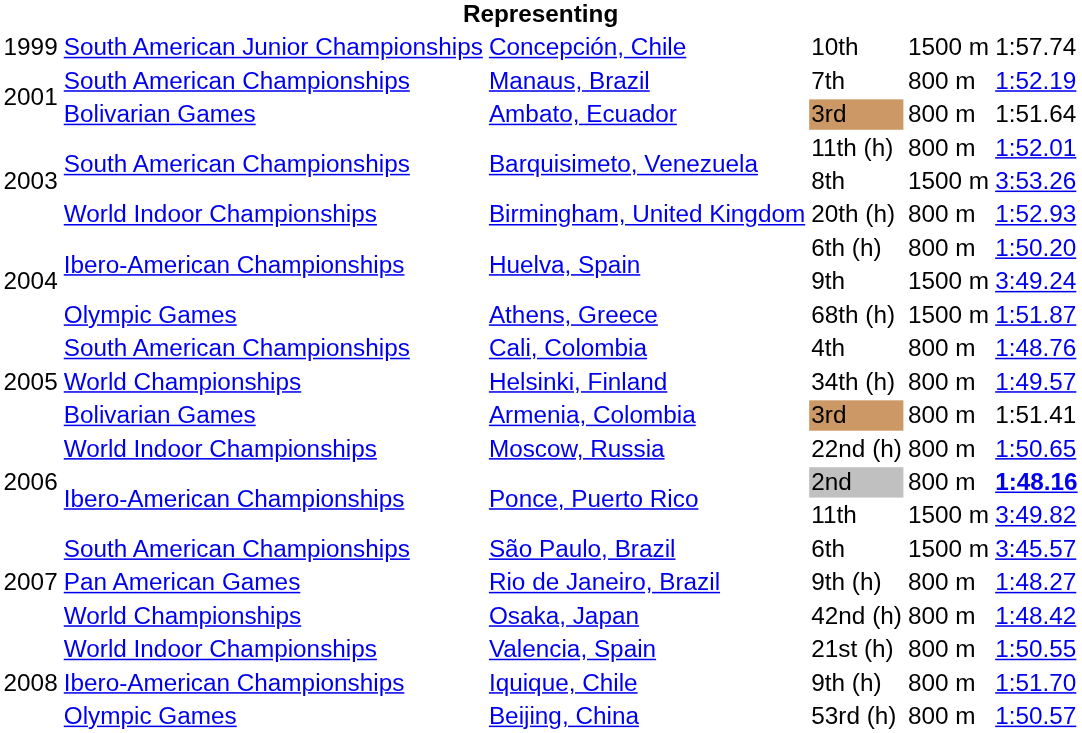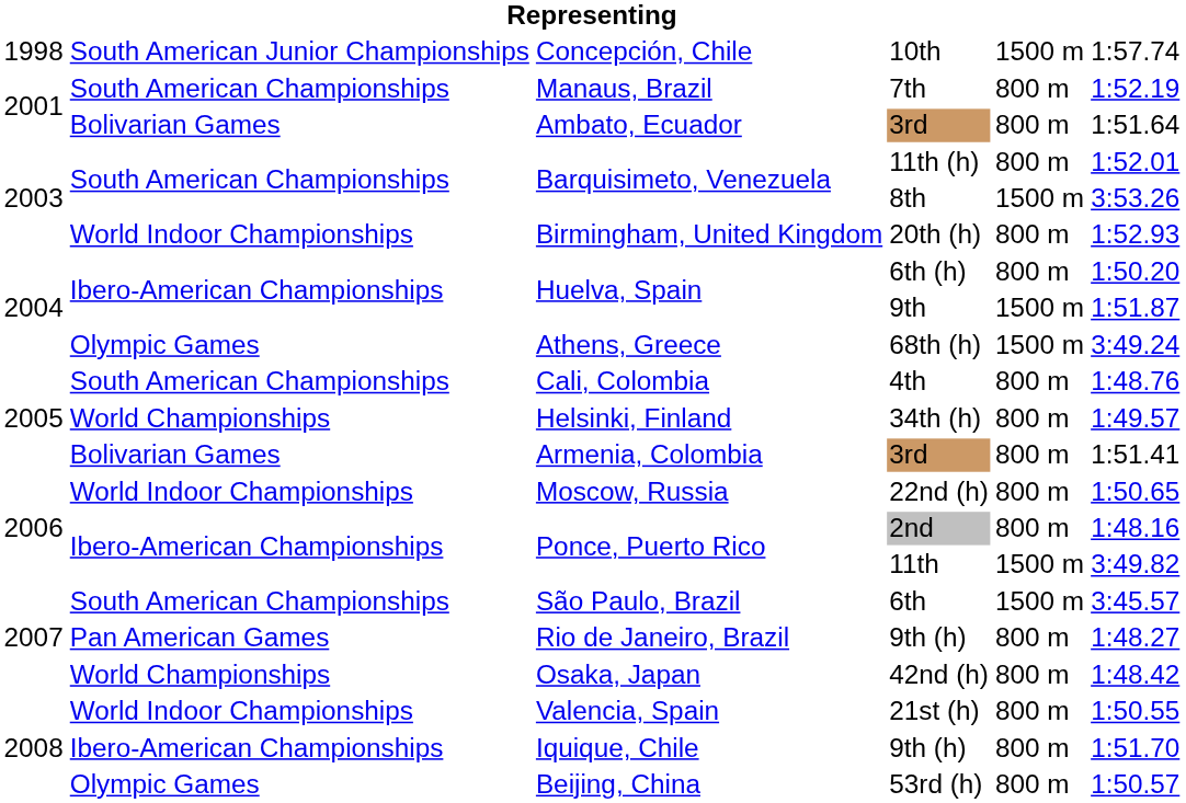10th | column 1: 1999 -> 1998
9th | column 6: 3:49.24 -> 1:51.87
68th (h) | column 6: 1:51.87 -> 3:49.24
2nd | column 6: bold -> normal
